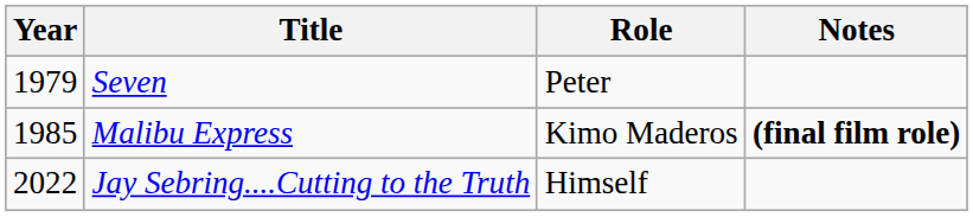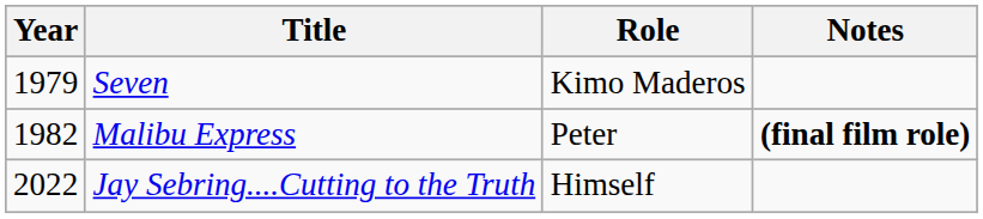Seven | Role: Peter -> Kimo Maderos
Malibu Express | Year: 1985 -> 1982
Malibu Express | Role: Kimo Maderos -> Peter
